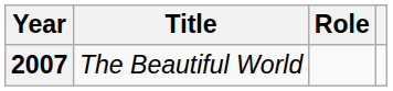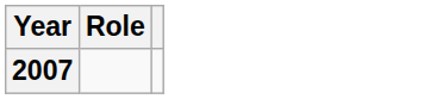- column: Title | The Beautiful World
